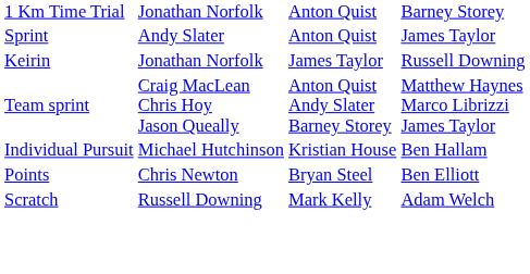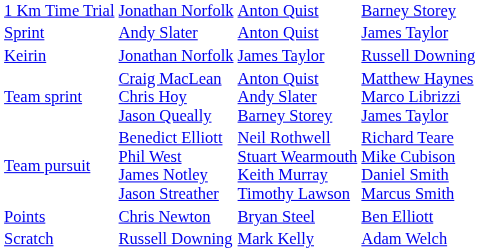- row: Individual Pursuit | Michael Hutchinson | Kristian House | Ben Hallam
+ row: Team pursuit | Benedict Elliott Phil West James Notley Jason Streather | Neil Rothwell Stuart Wearmouth Keith Murray Timothy Lawson | Richard Teare Mike Cubison Daniel Smith Marcus Smith
